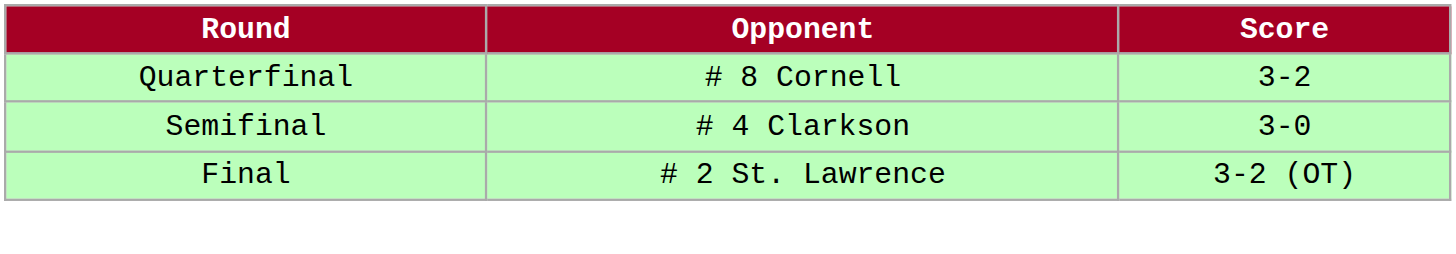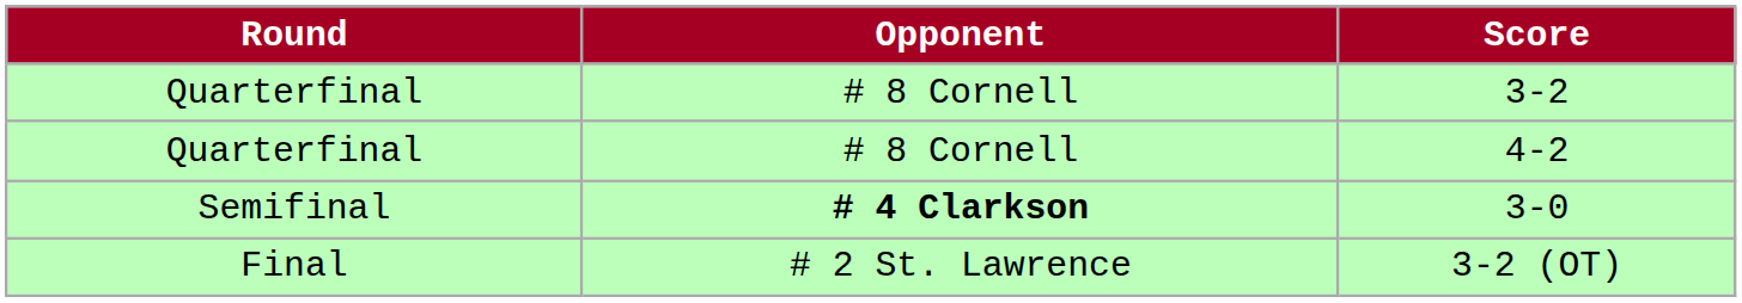+ row: Quarterfinal | # 8 Cornell | 4-2
3-0 | Opponent: normal -> bold
